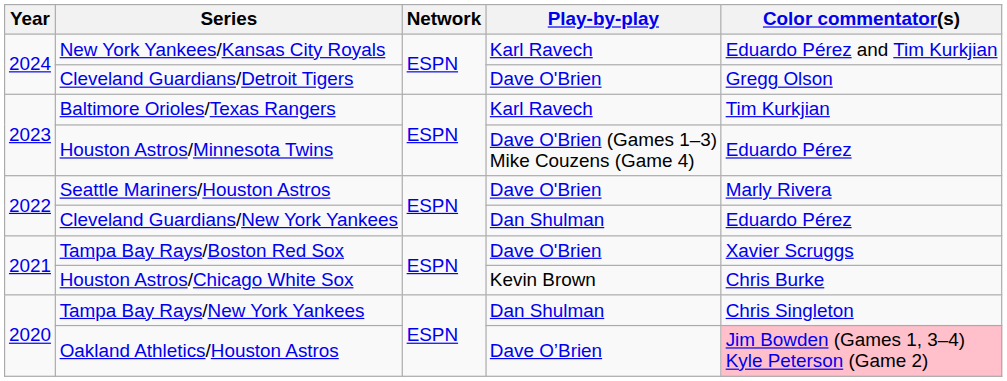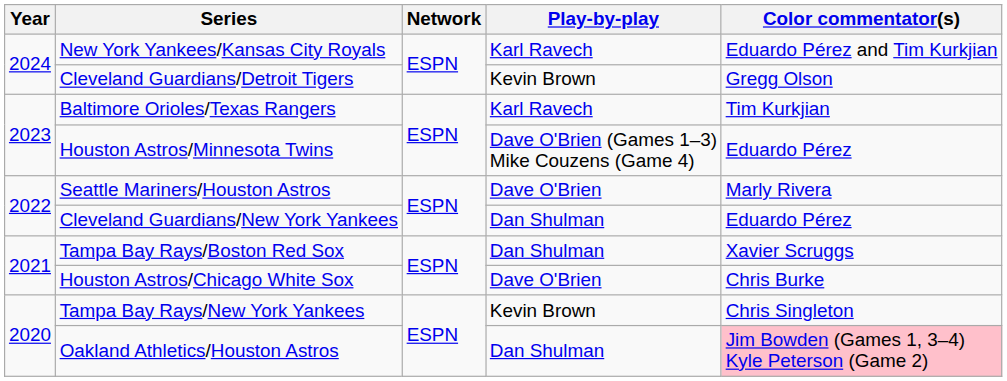Cleveland Guardians/Detroit Tigers | Play-by-play: Dave O'Brien -> Kevin Brown
Tampa Bay Rays/Boston Red Sox | Play-by-play: Dave O'Brien -> Dan Shulman
Houston Astros/Chicago White Sox | Play-by-play: Kevin Brown -> Dave O'Brien
Tampa Bay Rays/New York Yankees | Play-by-play: Dan Shulman -> Kevin Brown
Oakland Athletics/Houston Astros | Play-by-play: Dave O’Brien -> Dan Shulman
